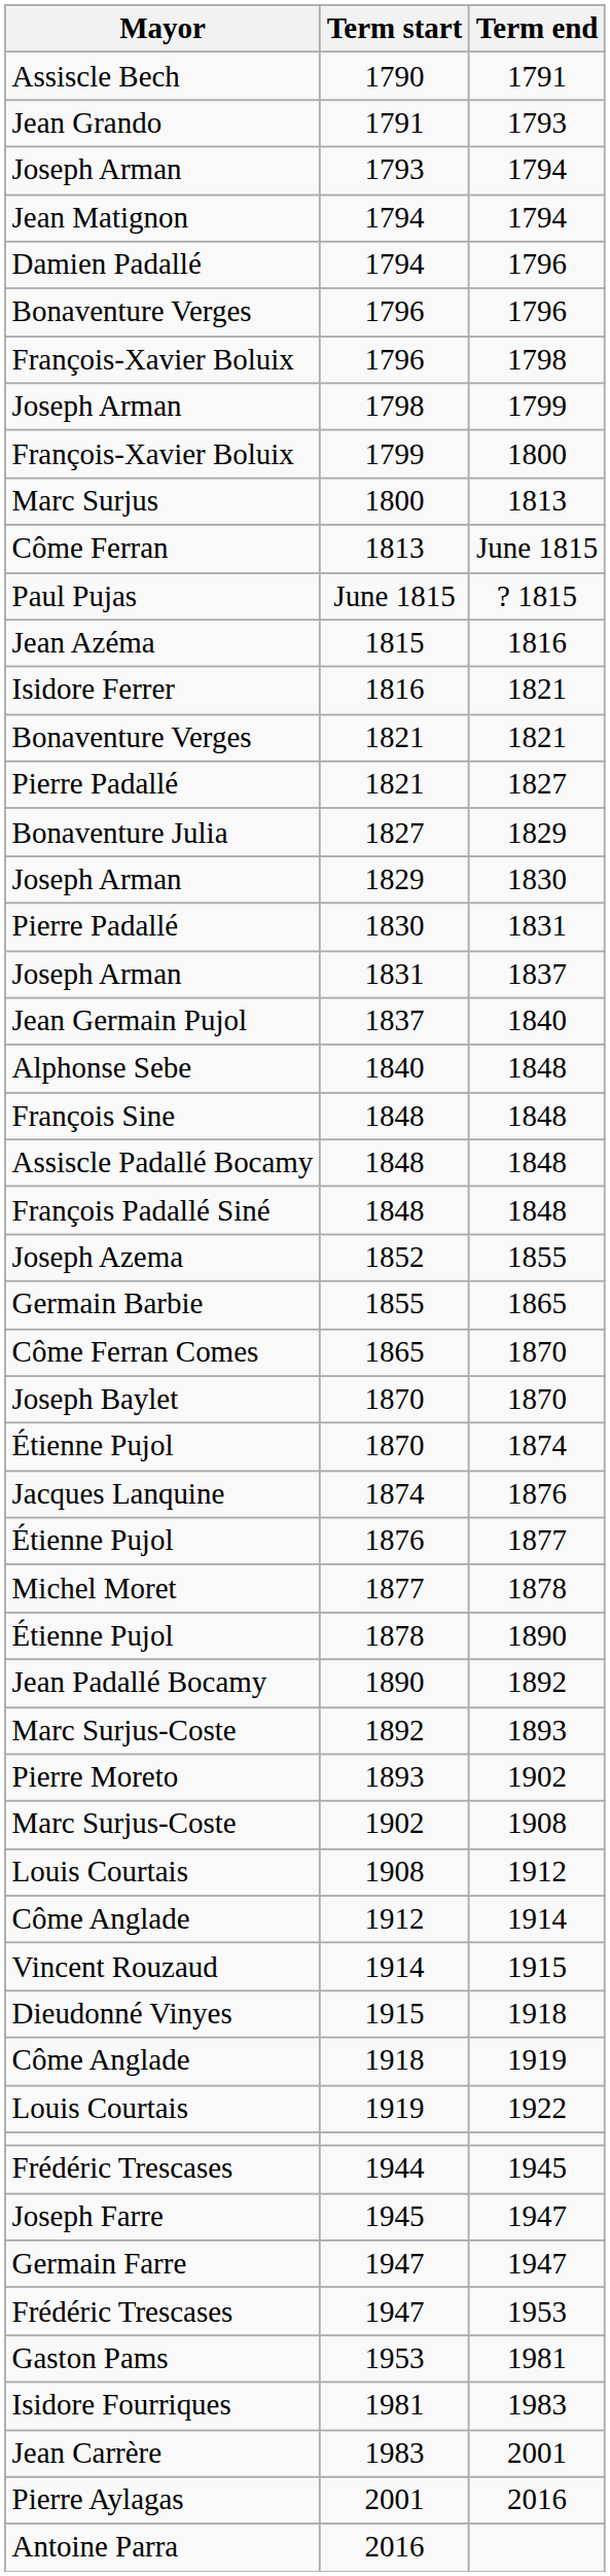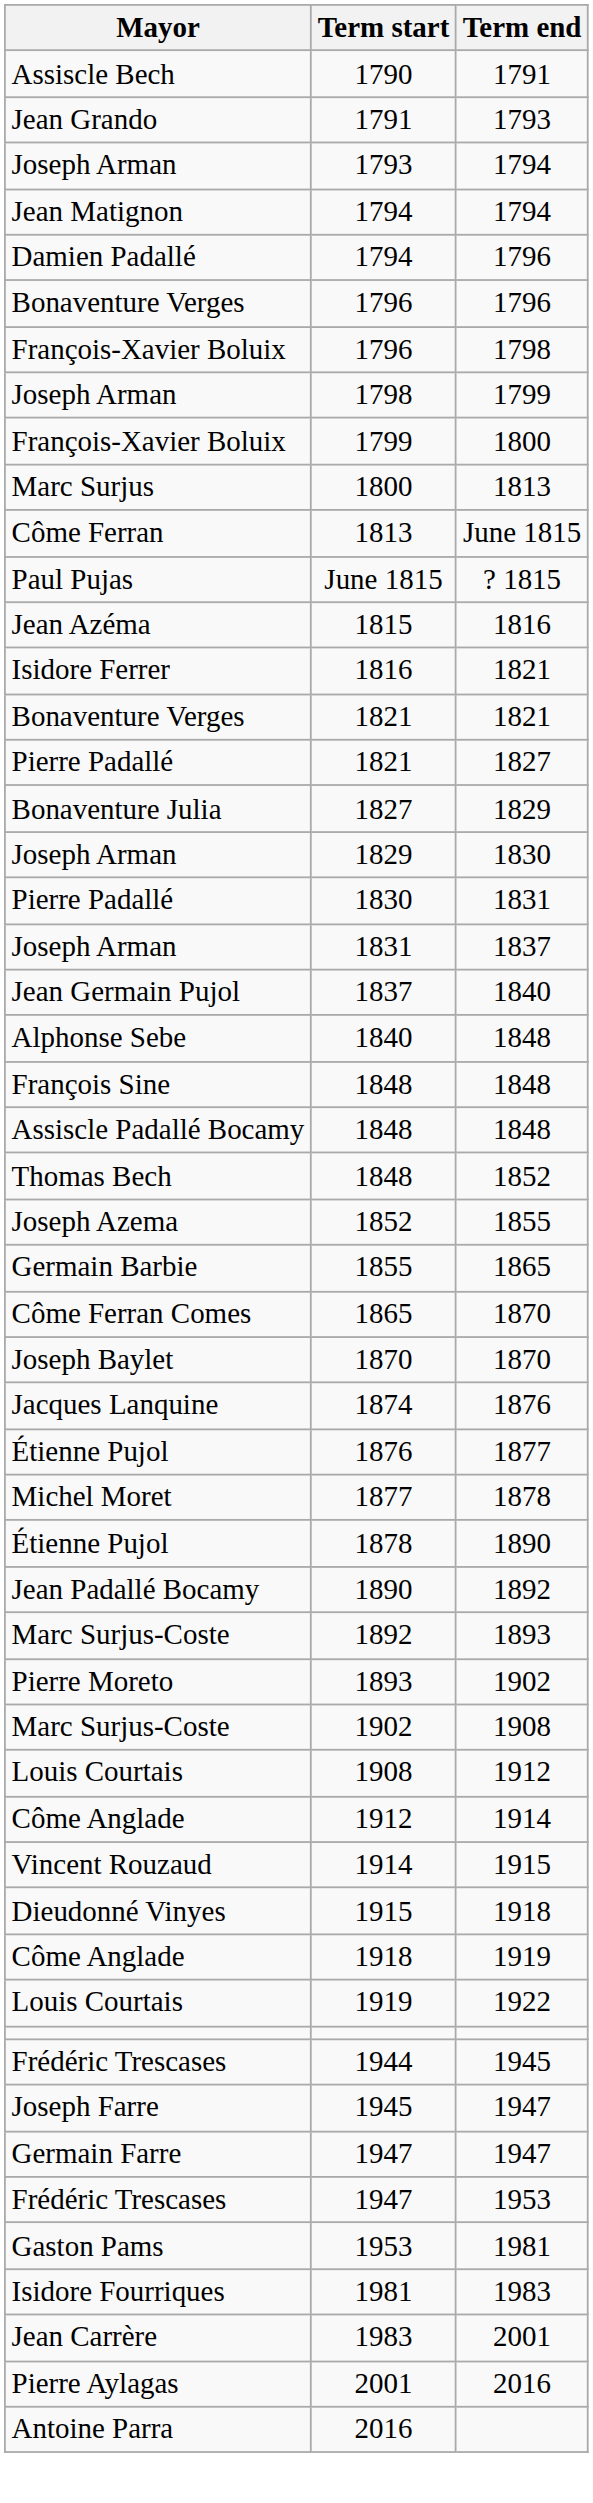- row: François Padallé Siné | 1848 | 1848
+ row: Thomas Bech | 1848 | 1852
- row: Étienne Pujol | 1870 | 1874
